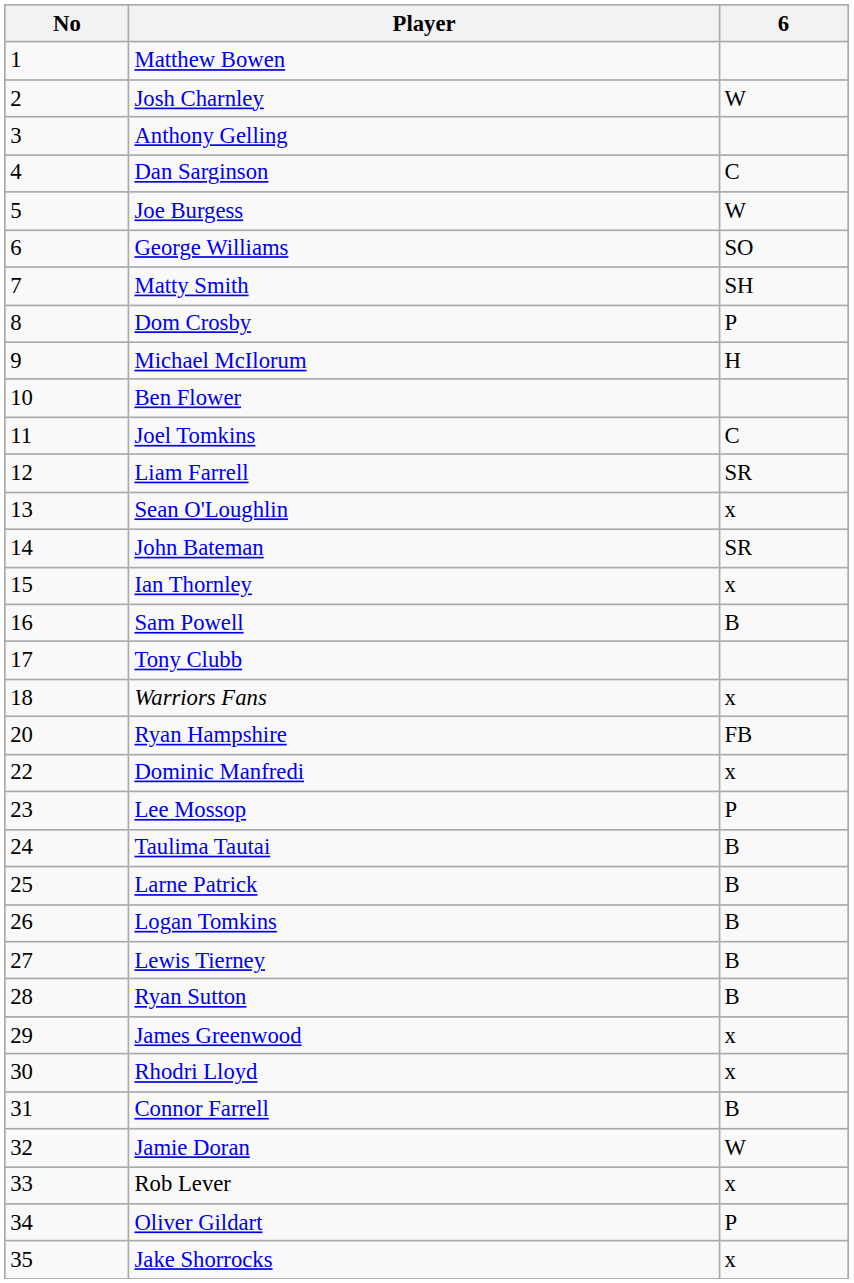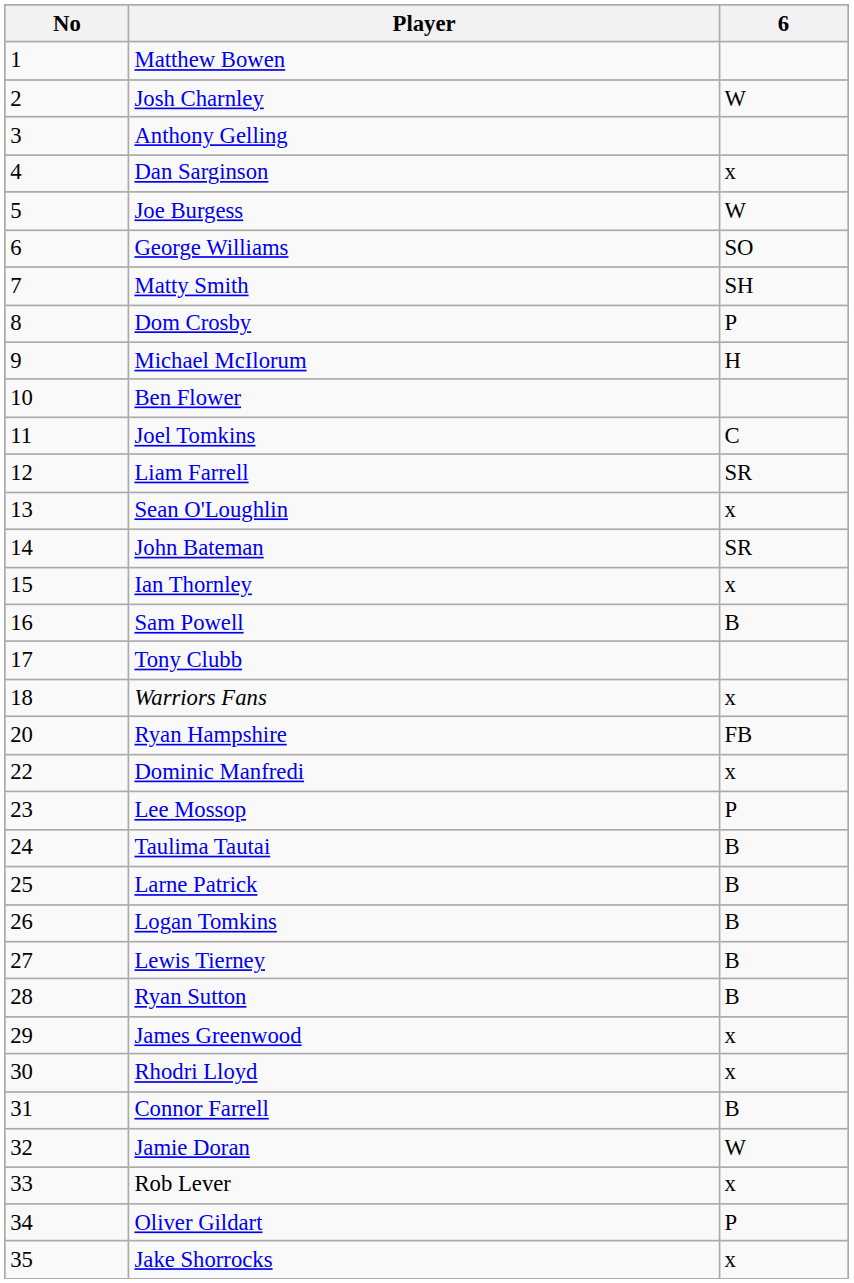Dan Sarginson | 6: C -> x
